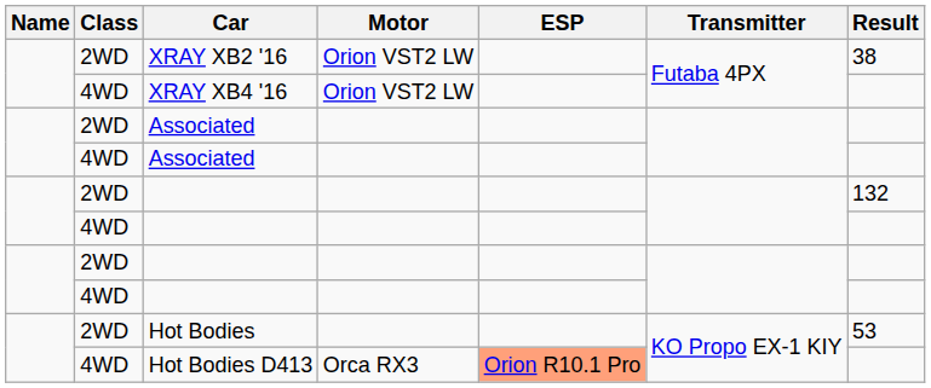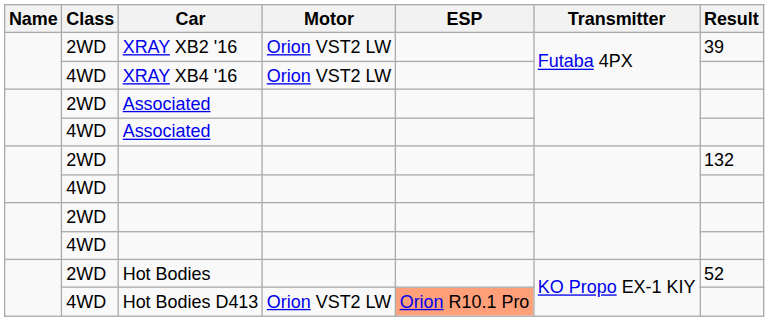XRAY XB2 '16 | Result: 38 -> 39
Hot Bodies | Result: 53 -> 52
Hot Bodies D413 | Motor: Orca RX3 -> Orion VST2 LW
